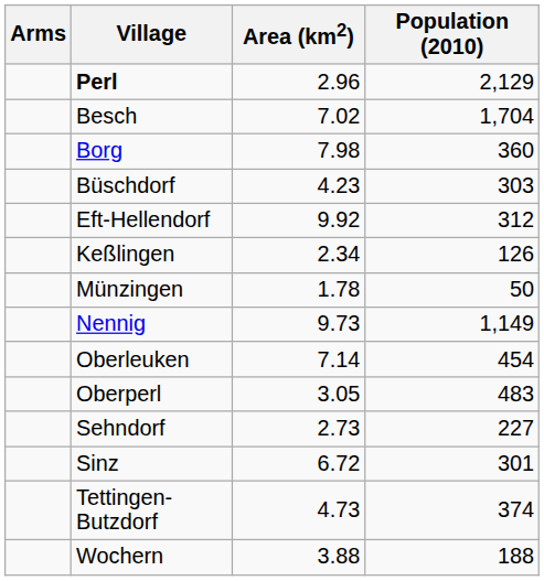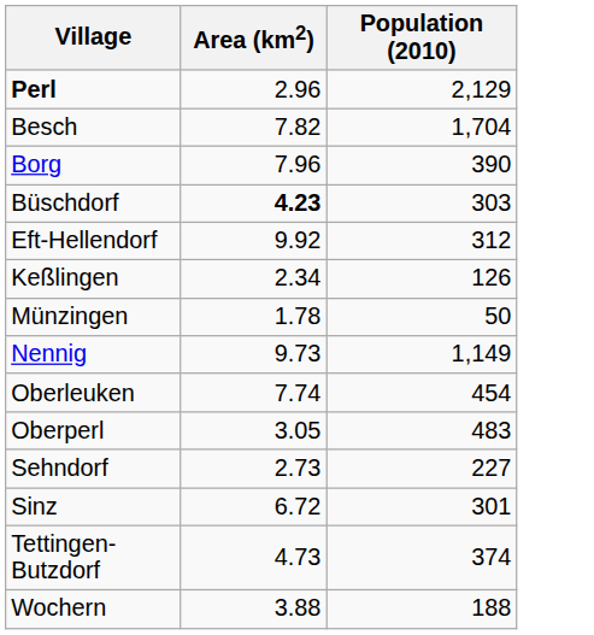- column: Arms
Besch | Area (km2): 7.02 -> 7.82
Borg | Area (km2): 7.98 -> 7.96
Borg | Population (2010): 360 -> 390
Büschdorf | Area (km2): normal -> bold
Oberleuken | Area (km2): 7.14 -> 7.74
